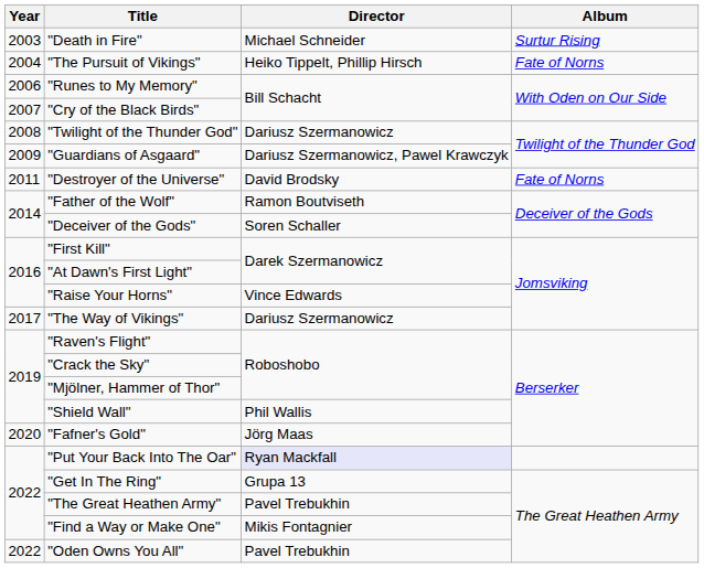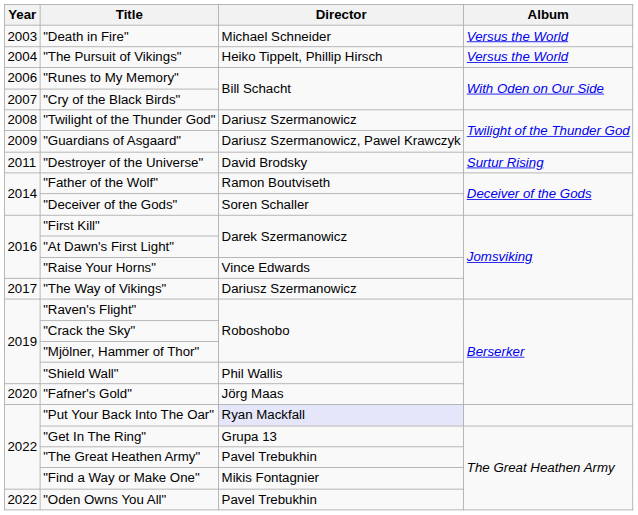"Death in Fire" | Album: Surtur Rising -> Versus the World
"The Pursuit of Vikings" | Album: Fate of Norns -> Versus the World
"Destroyer of the Universe" | Album: Fate of Norns -> Surtur Rising
